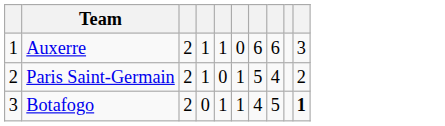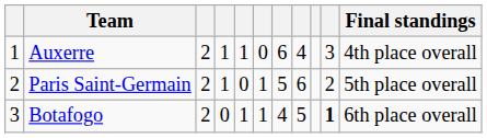+ column: Final standings | 4th place overall | 5th place overall | 6th place overall
Auxerre | column 8: 6 -> 4
Paris Saint-Germain | column 8: 4 -> 6
